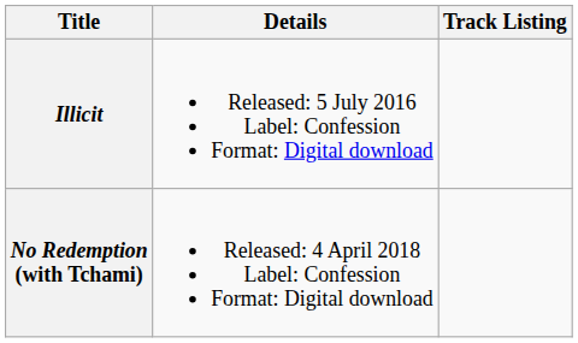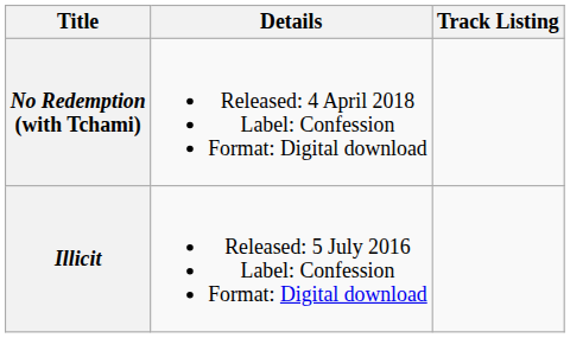rows swapped: Illicit <-> No Redemption (with Tchami)
